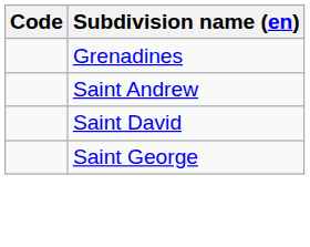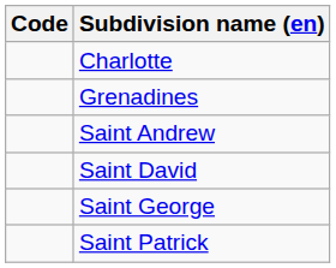+ row: Charlotte
+ row: Saint Patrick
